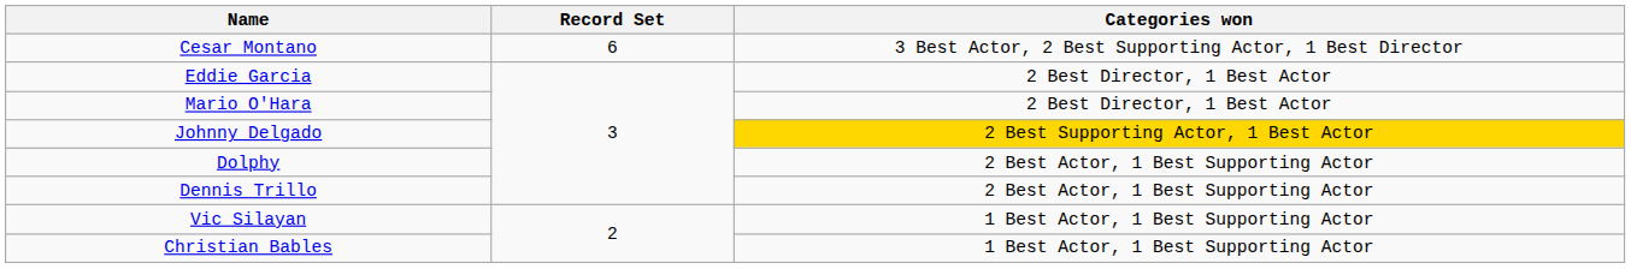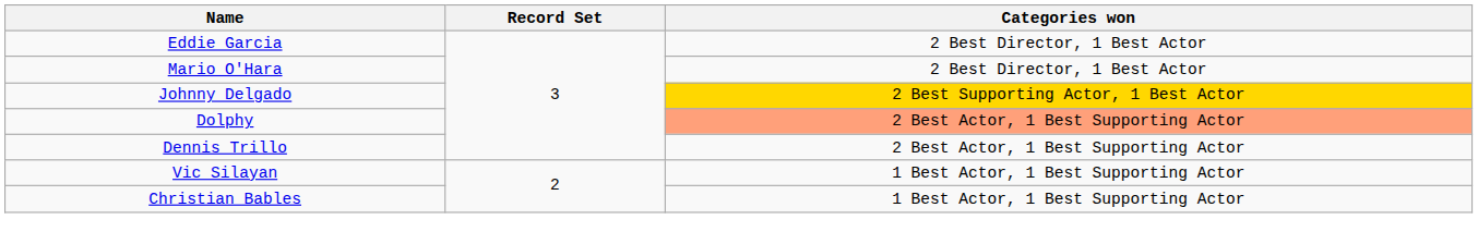- row: Cesar Montano | 6 | 3 Best Actor, 2 Best Supporting Actor, 1 Best Director
Dolphy | Categories won: no background -> lightsalmon background
